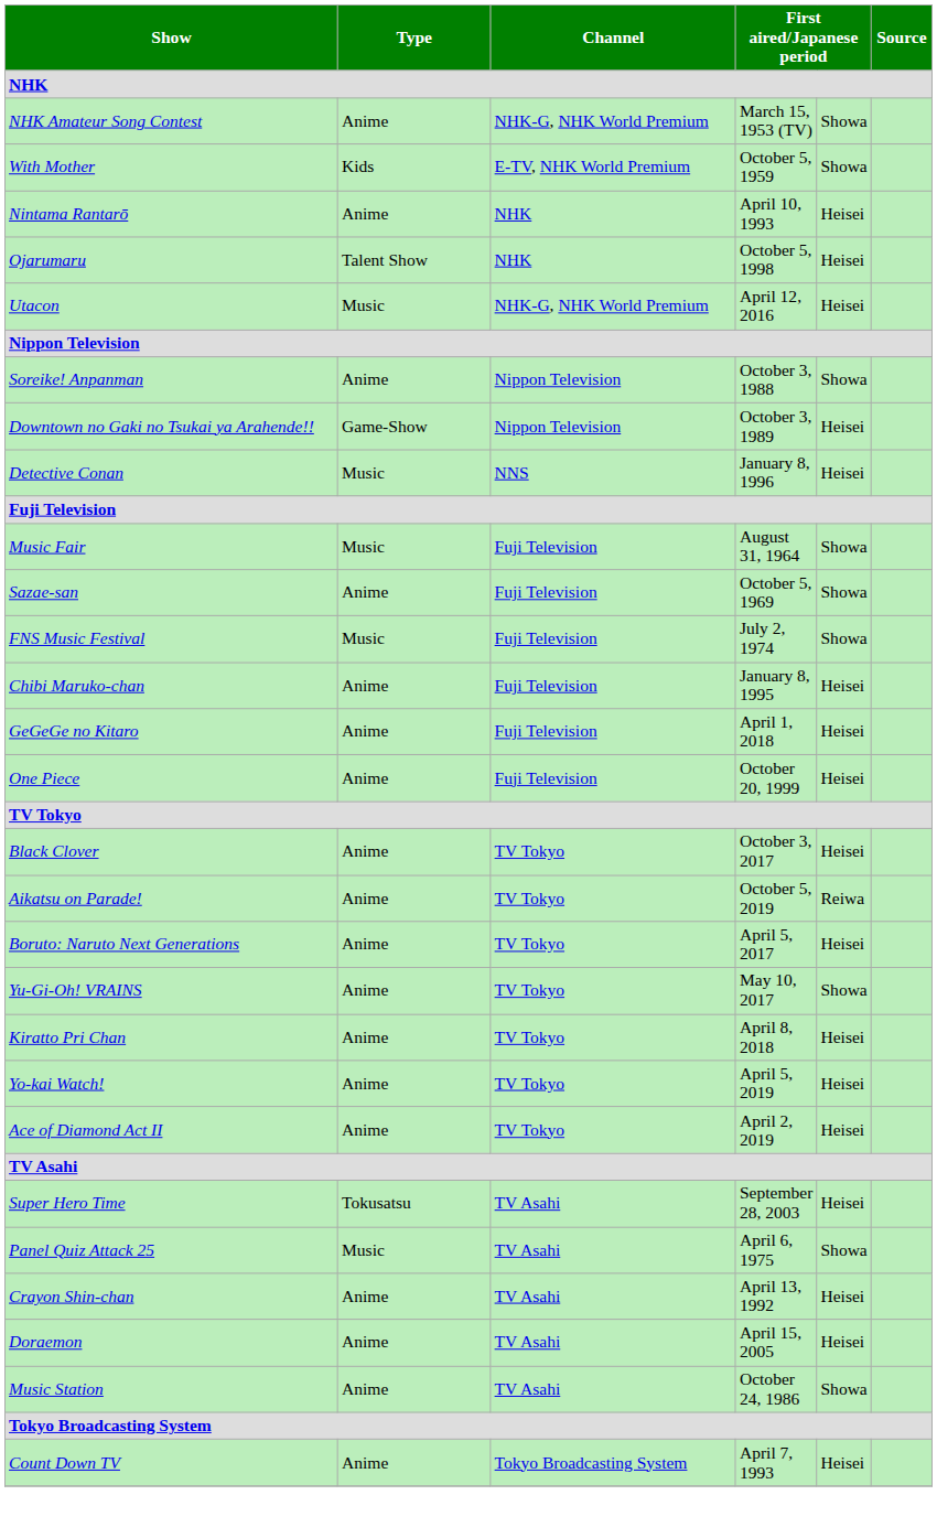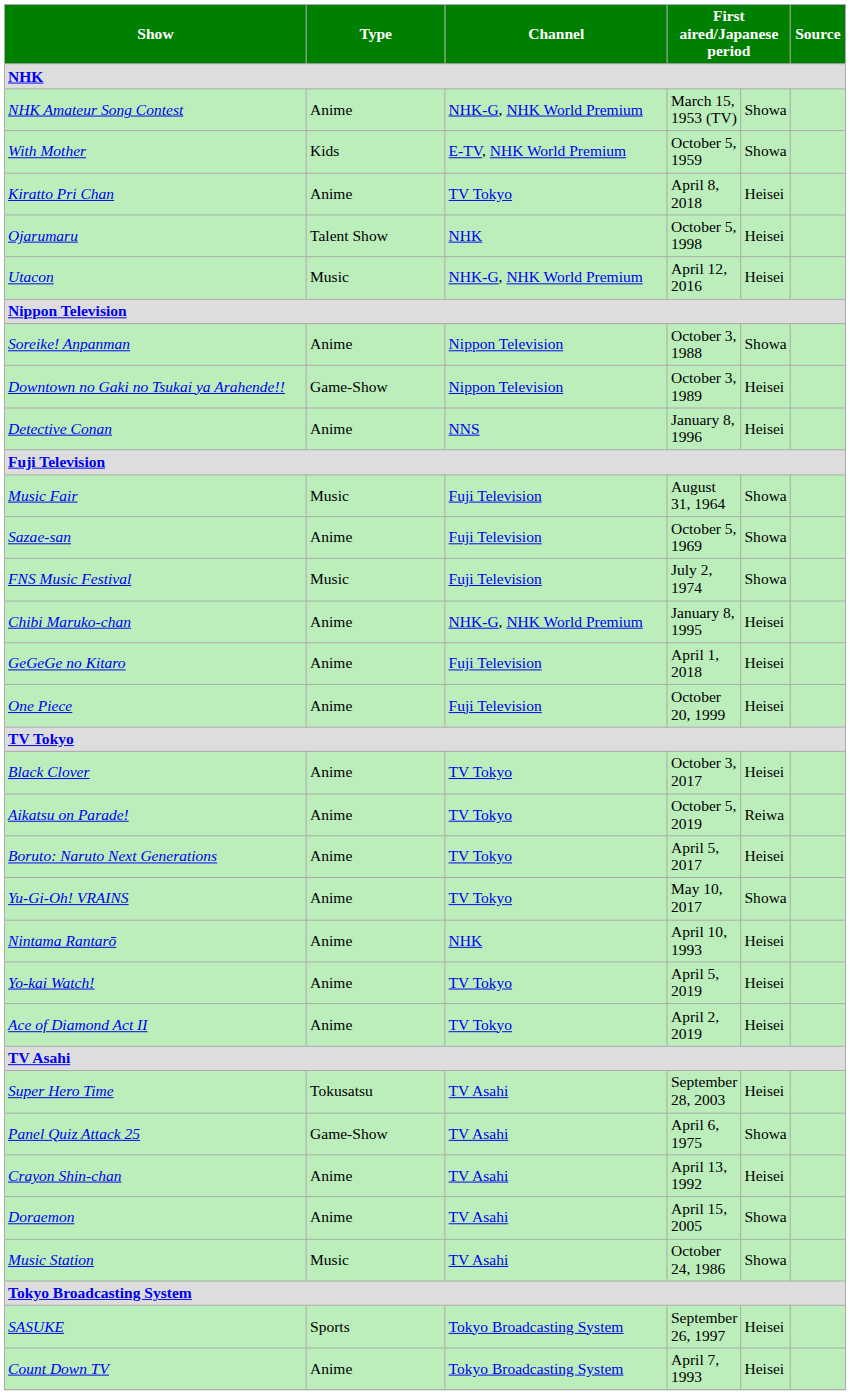rows swapped: Nintama Rantarō <-> Kiratto Pri Chan
Detective Conan | Type: Music -> Anime
Chibi Maruko-chan | Channel: Fuji Television -> NHK-G, NHK World Premium
Panel Quiz Attack 25 | Type: Music -> Game-Show
Doraemon | column 5: Heisei -> Showa
Music Station | Type: Anime -> Music
+ row: SASUKE | Sports | Tokyo Broadcasting System | September 26, 1997 | Heisei
